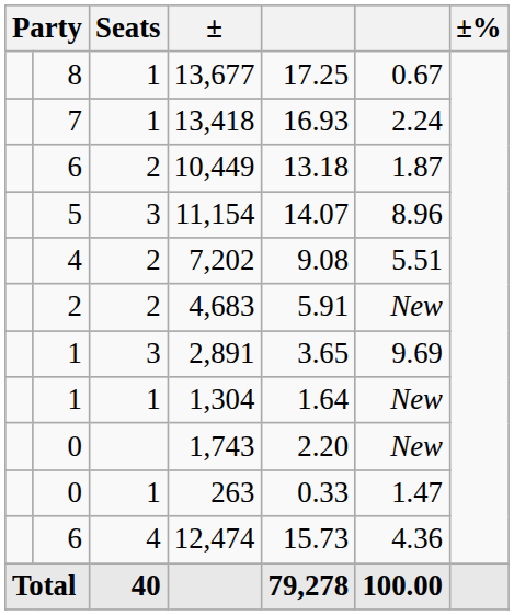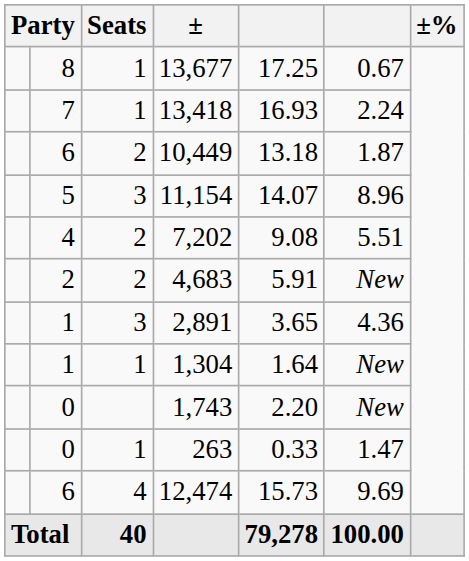2,891 | column 6: 9.69 -> 4.36
12,474 | column 6: 4.36 -> 9.69
